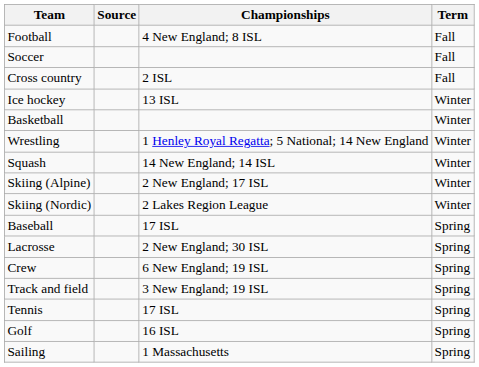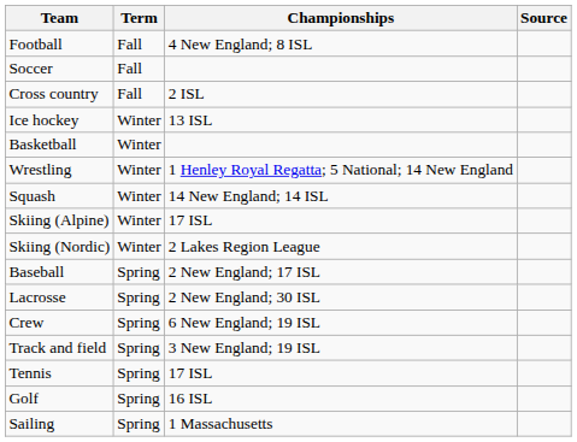columns swapped: Term <-> Source
Skiing (Alpine) | Championships: 2 New England; 17 ISL -> 17 ISL
Baseball | Championships: 17 ISL -> 2 New England; 17 ISL
